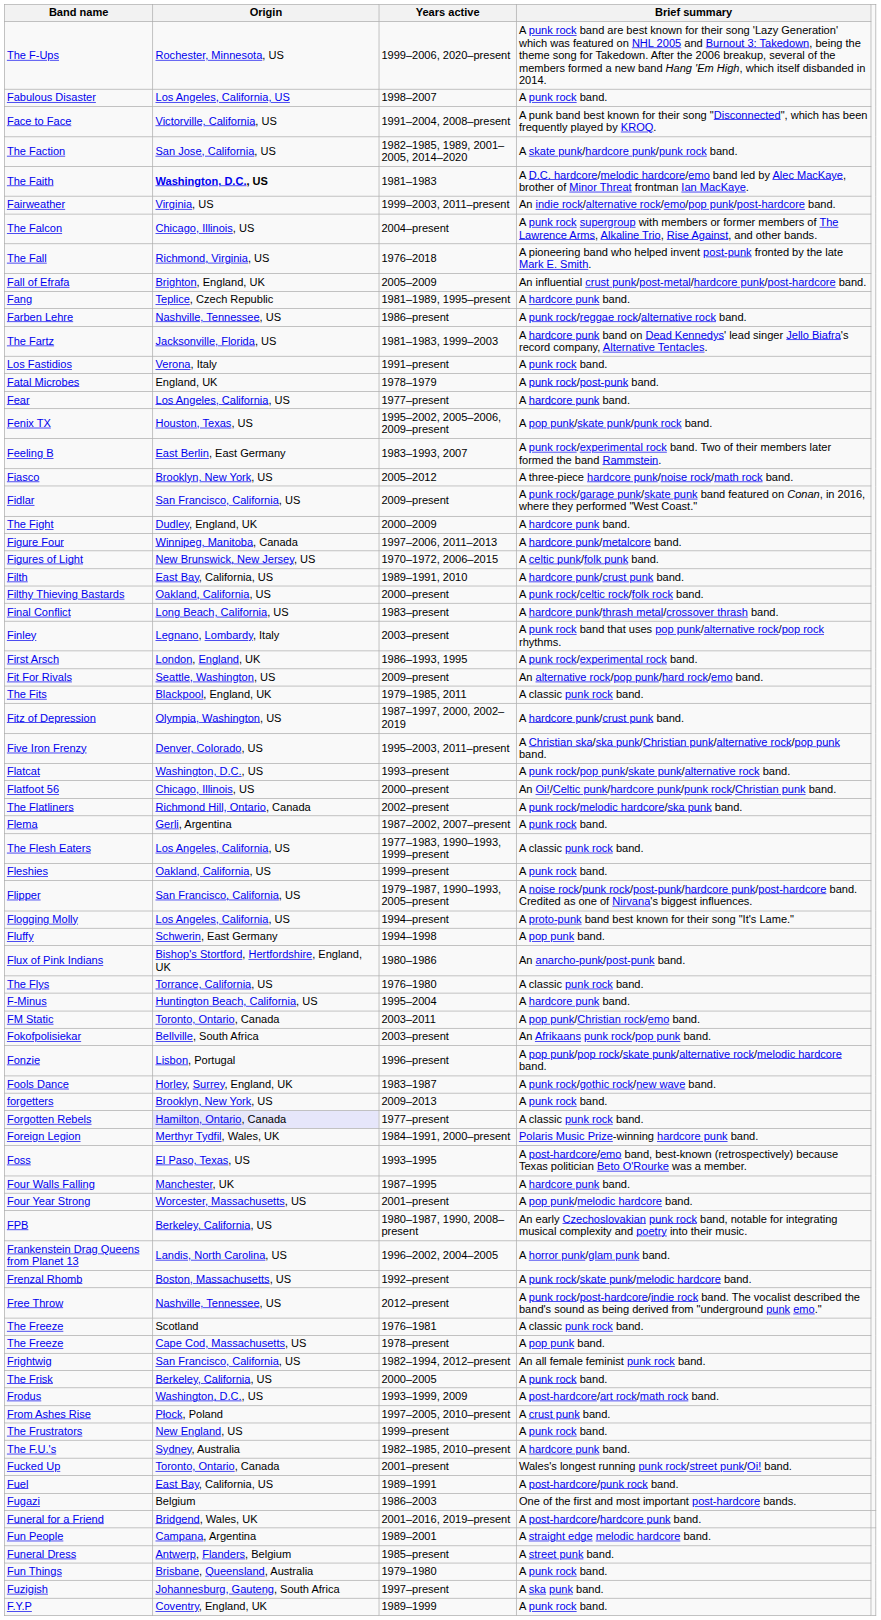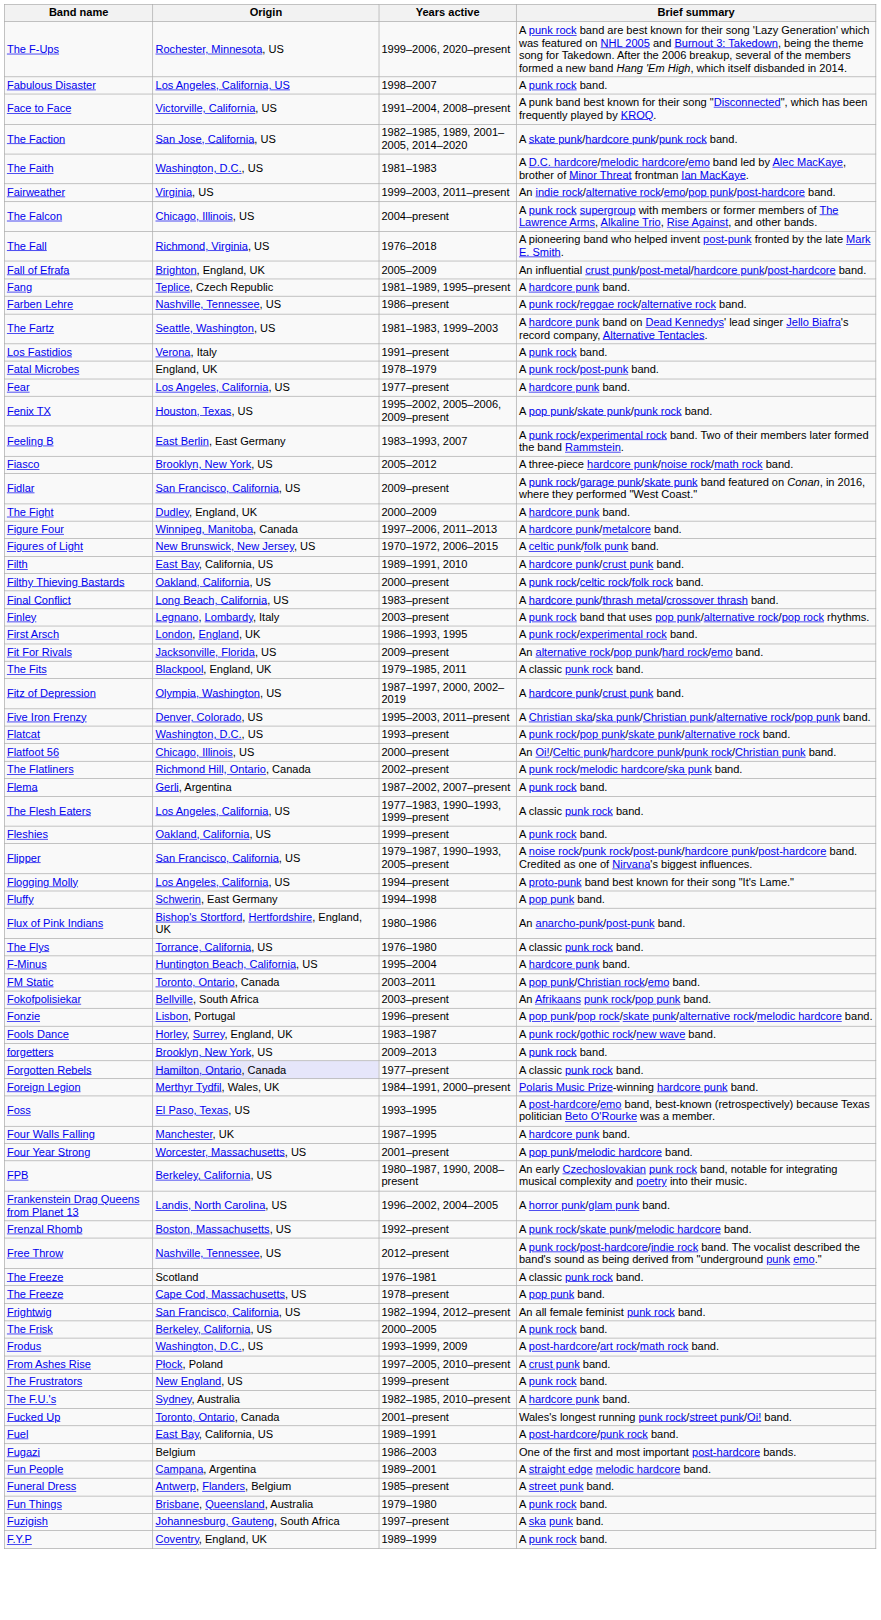The Faith | Origin: bold -> normal
The Fartz | Origin: Jacksonville, Florida, US -> Seattle, Washington, US
Fit For Rivals | Origin: Seattle, Washington, US -> Jacksonville, Florida, US
- row: Funeral for a Friend | Bridgend, Wales, UK | 2001–2016, 2019–present | A post-hardcore/hardcore punk band.
